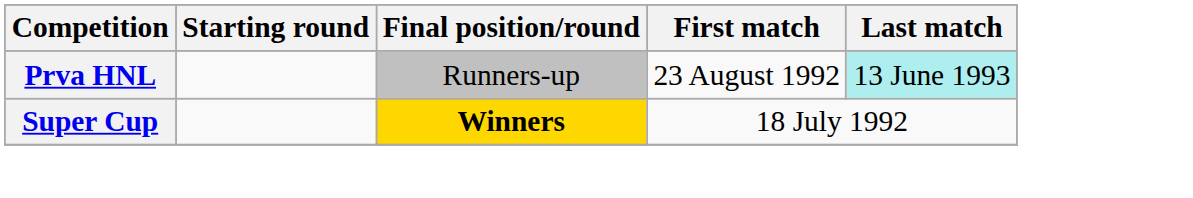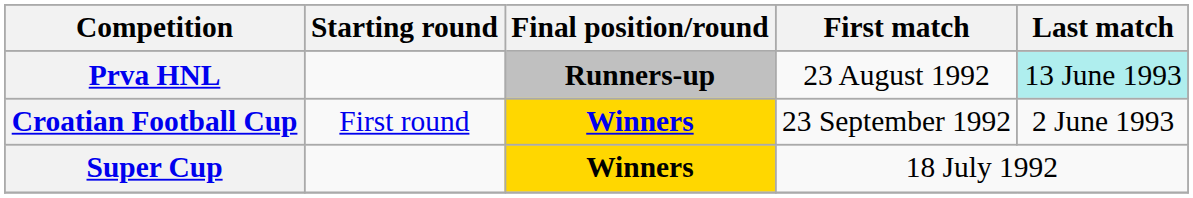Prva HNL | Final position/round: normal -> bold
+ row: Croatian Football Cup | First round | Winners | 23 September 1992 | 2 June 1993
